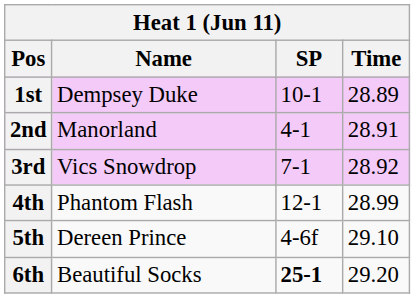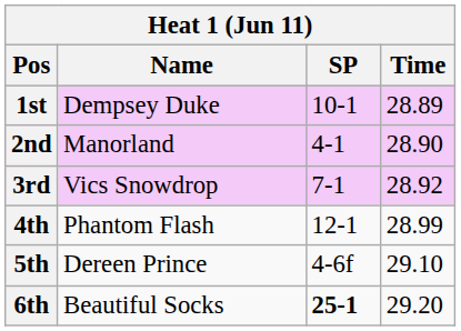2nd | Time: 28.91 -> 28.90
